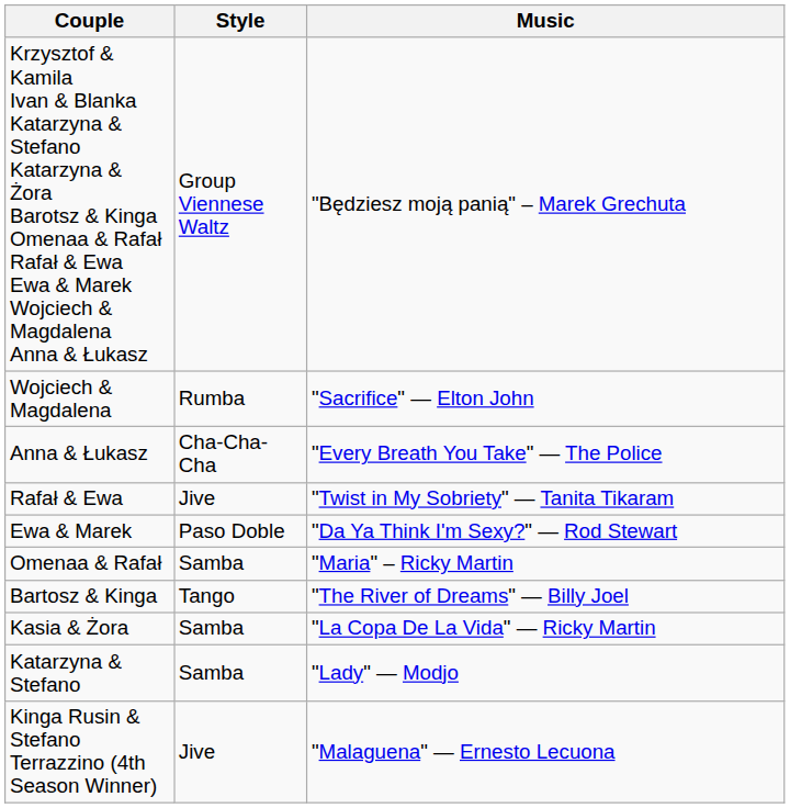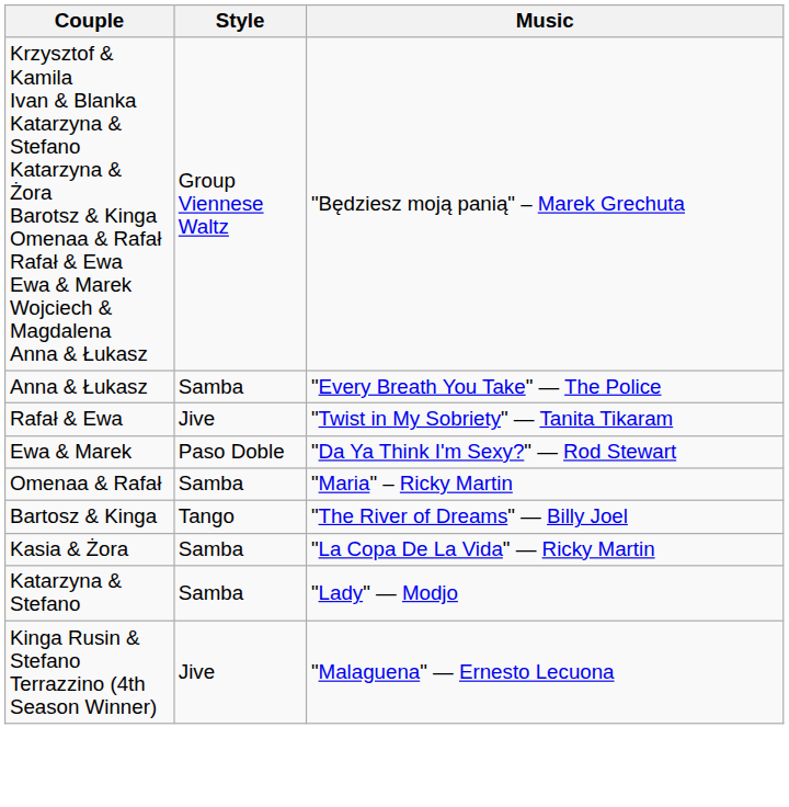- row: Wojciech & Magdalena | Rumba | "Sacrifice" — Elton John
Anna & Łukasz | Style: Cha-Cha-Cha -> Samba
